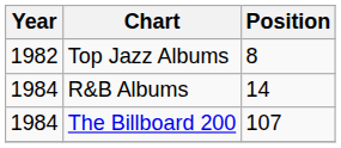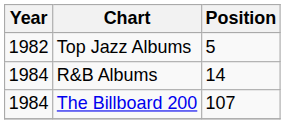Top Jazz Albums | Position: 8 -> 5
